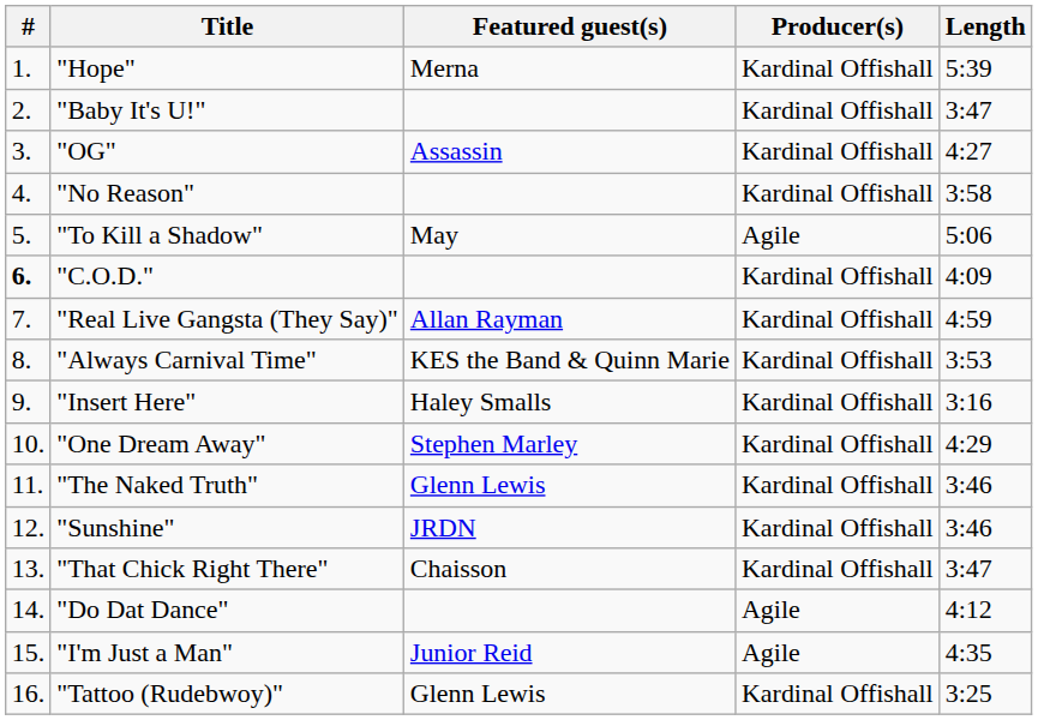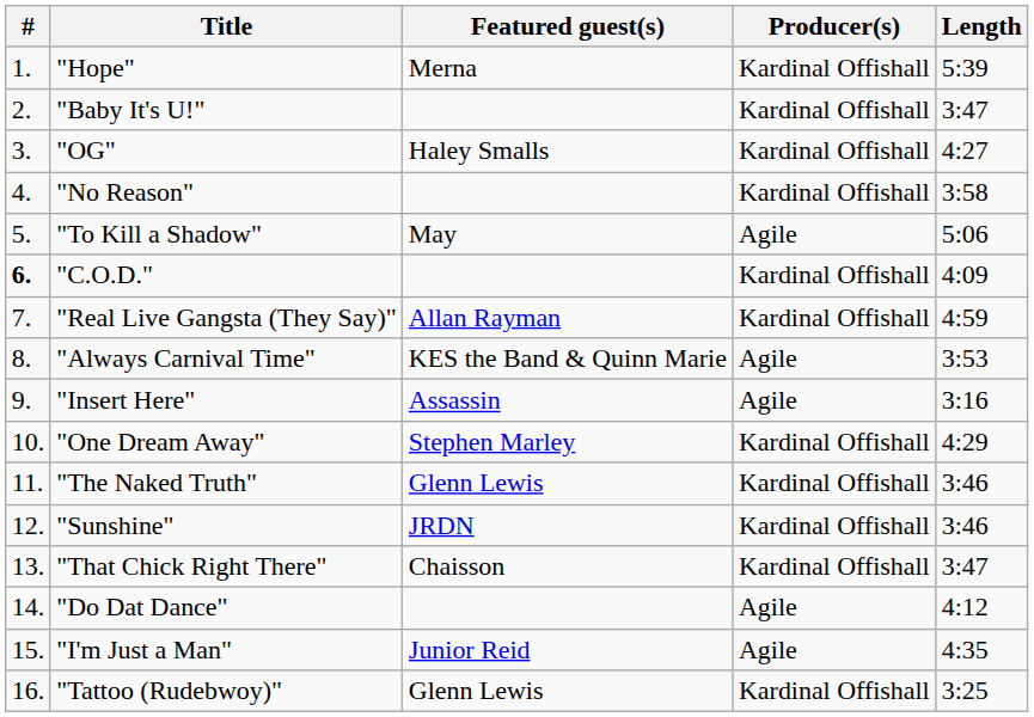"OG" | Featured guest(s): Assassin -> Haley Smalls
"Always Carnival Time" | Producer(s): Kardinal Offishall -> Agile
"Insert Here" | Featured guest(s): Haley Smalls -> Assassin
"Insert Here" | Producer(s): Kardinal Offishall -> Agile
